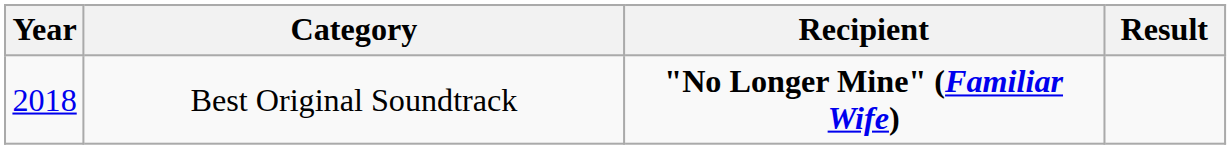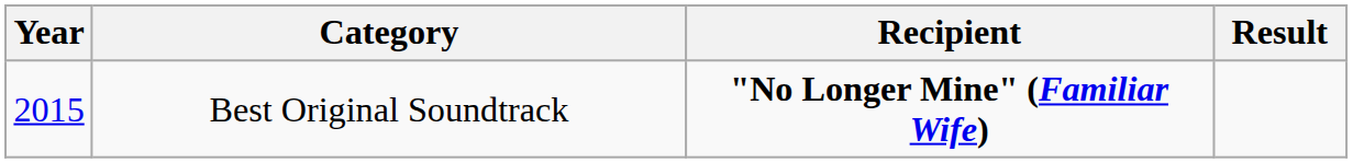Best Original Soundtrack | Year: 2018 -> 2015
